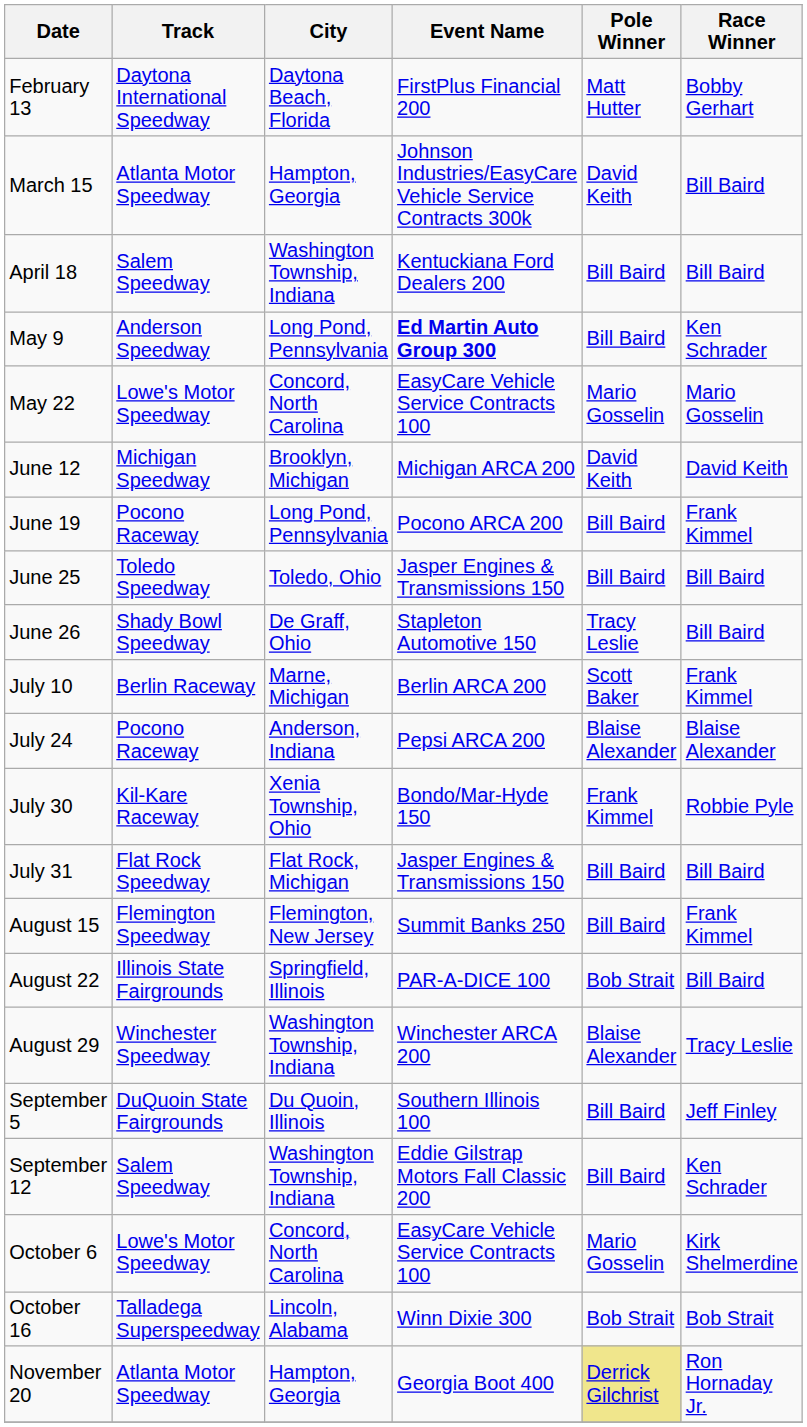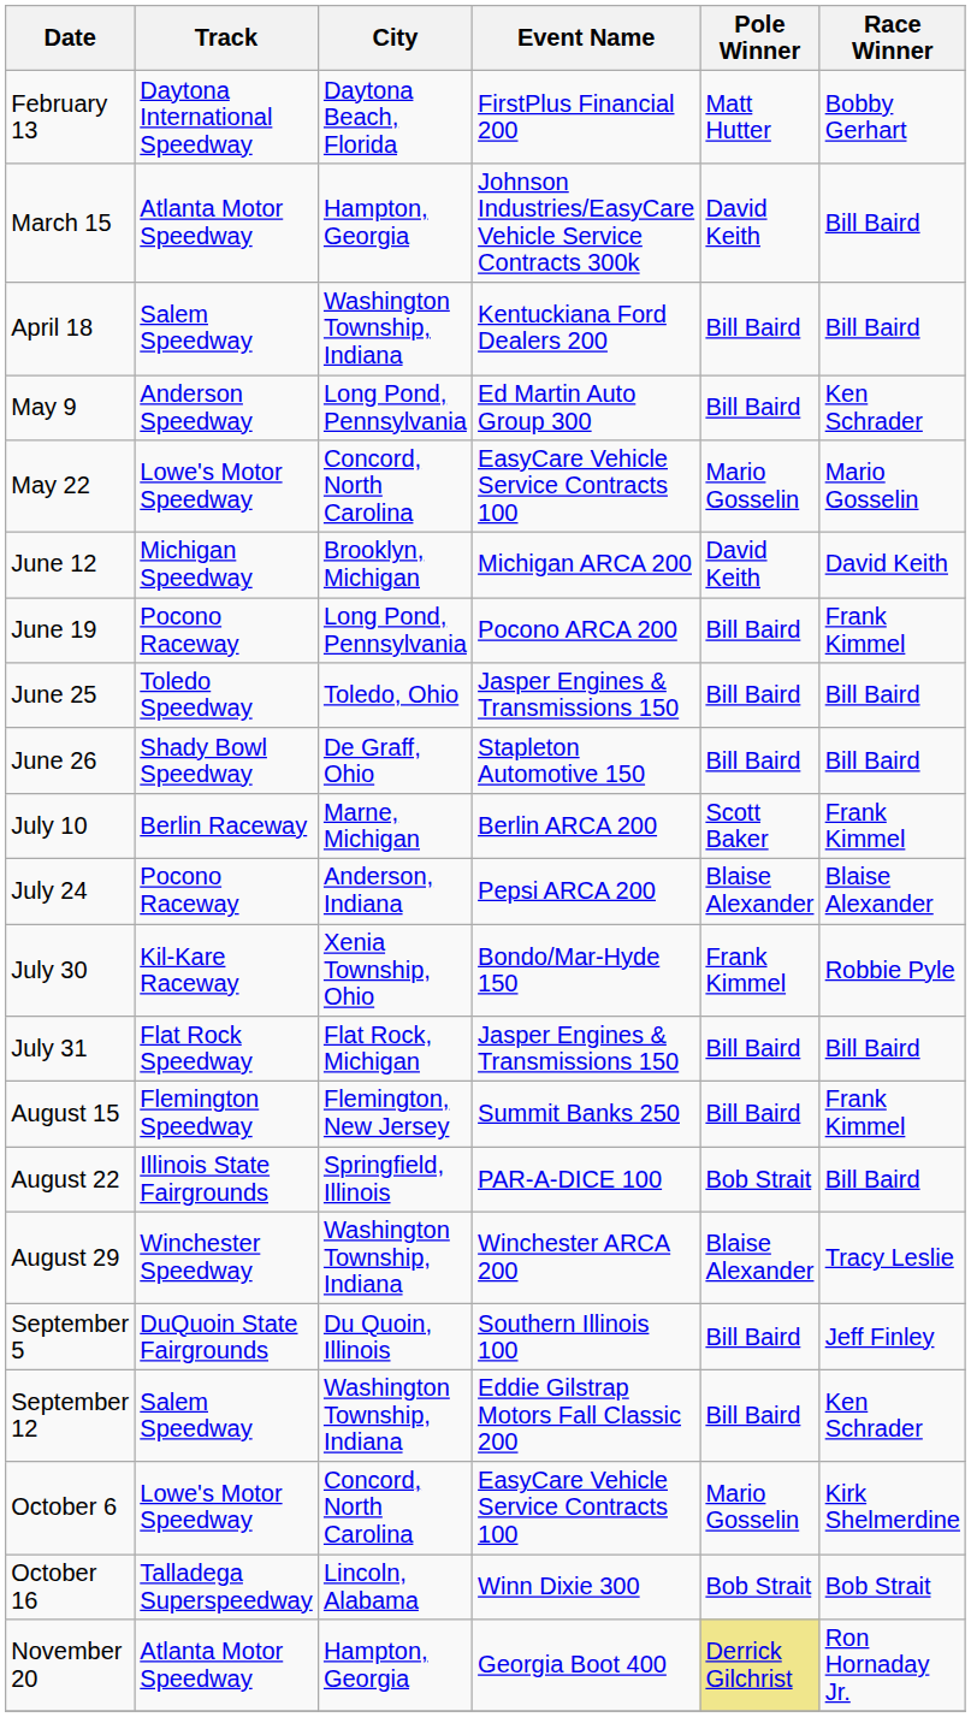May 9 | Event Name: bold -> normal
June 26 | Pole Winner: Tracy Leslie -> Bill Baird
